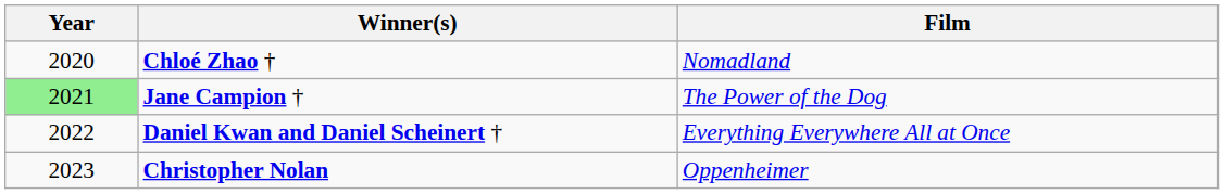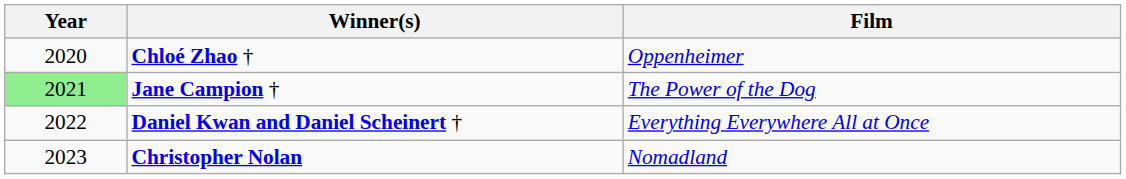Chloé Zhao † | Film: Nomadland -> Oppenheimer
Christopher Nolan | Film: Oppenheimer -> Nomadland
